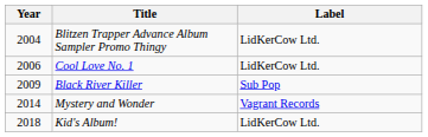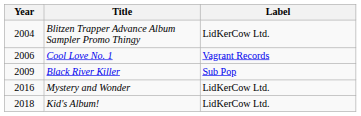Cool Love No. 1 | Label: LidKerCow Ltd. -> Vagrant Records
Mystery and Wonder | Year: 2014 -> 2016
Mystery and Wonder | Label: Vagrant Records -> LidKerCow Ltd.
